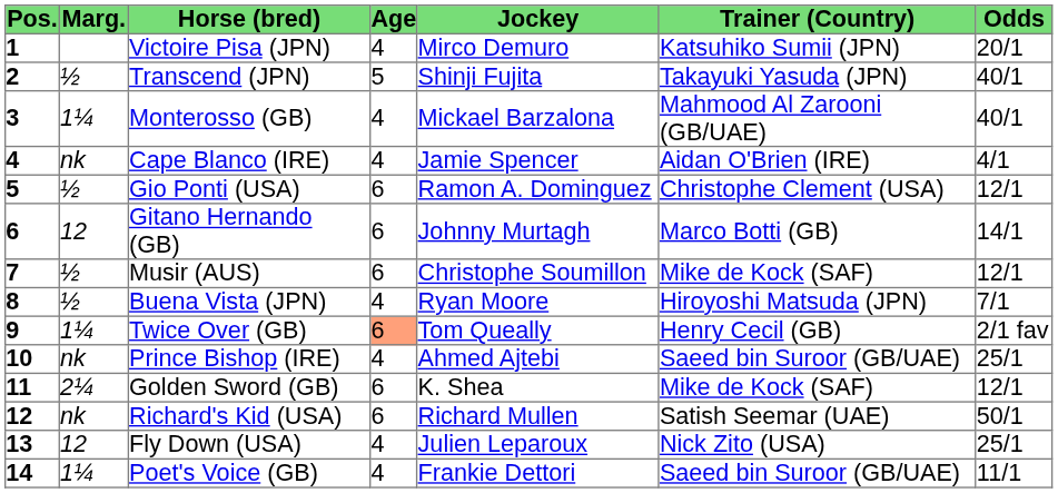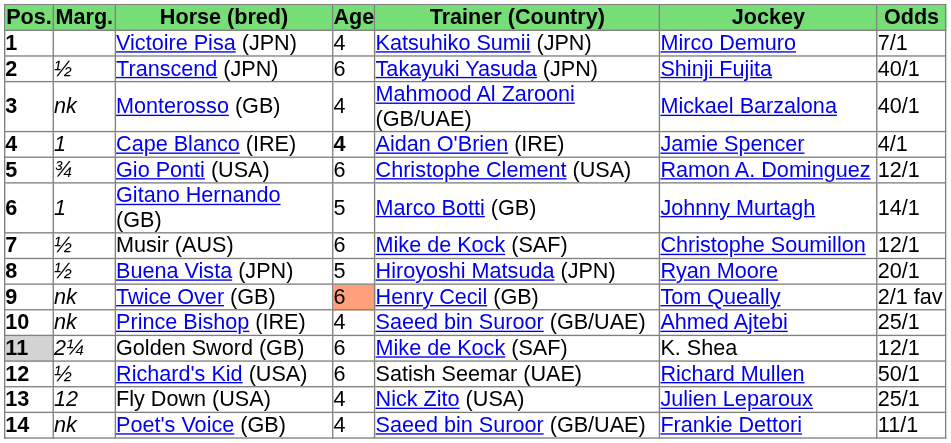columns swapped: Jockey <-> Trainer (Country)
Victoire Pisa (JPN) | Odds: 20/1 -> 7/1
Transcend (JPN) | Age: 5 -> 6
Monterosso (GB) | Marg.: 1¼ -> nk
Cape Blanco (IRE) | Marg.: nk -> 1
Cape Blanco (IRE) | Age: normal -> bold
Gio Ponti (USA) | Marg.: ½ -> ¾
Gitano Hernando (GB) | Marg.: 12 -> 1
Gitano Hernando (GB) | Age: 6 -> 5
Buena Vista (JPN) | Age: 4 -> 5
Buena Vista (JPN) | Odds: 7/1 -> 20/1
Twice Over (GB) | Marg.: 1¼ -> nk
Golden Sword (GB) | Pos.: no background -> lightgrey background
Richard's Kid (USA) | Marg.: nk -> ½
Poet's Voice (GB) | Marg.: 1¼ -> nk
